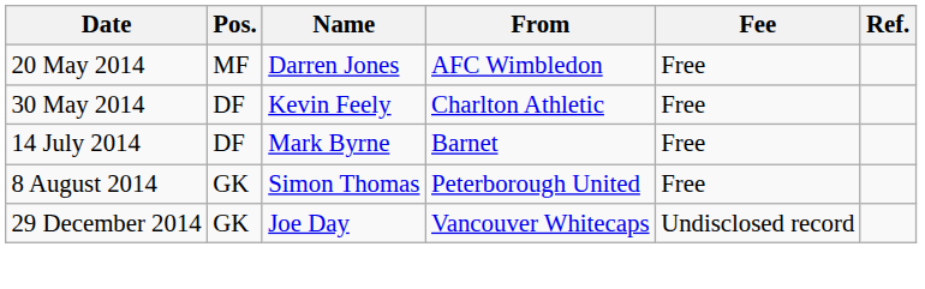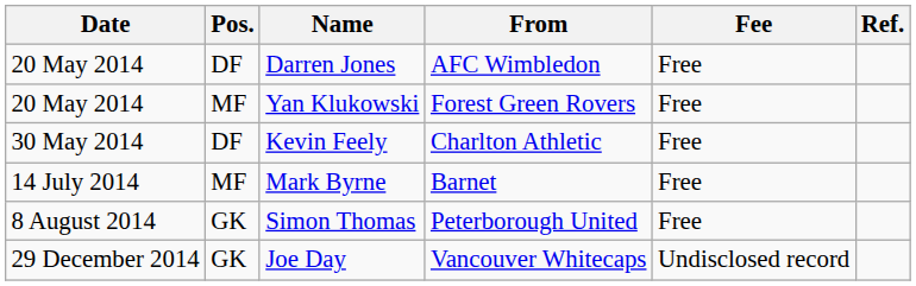Darren Jones | Pos.: MF -> DF
+ row: 20 May 2014 | MF | Yan Klukowski | Forest Green Rovers | Free
Mark Byrne | Pos.: DF -> MF
